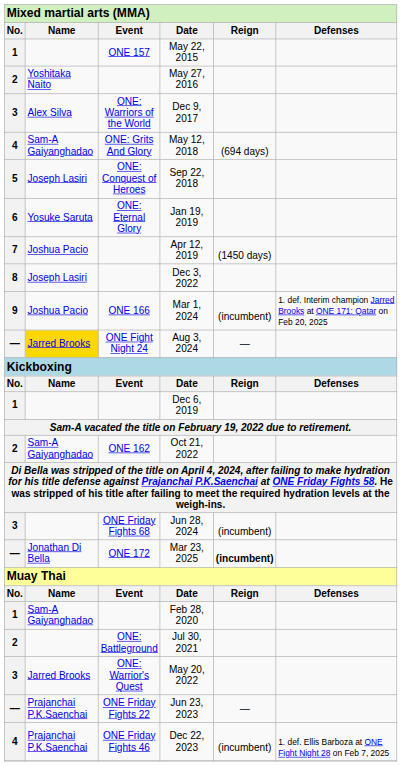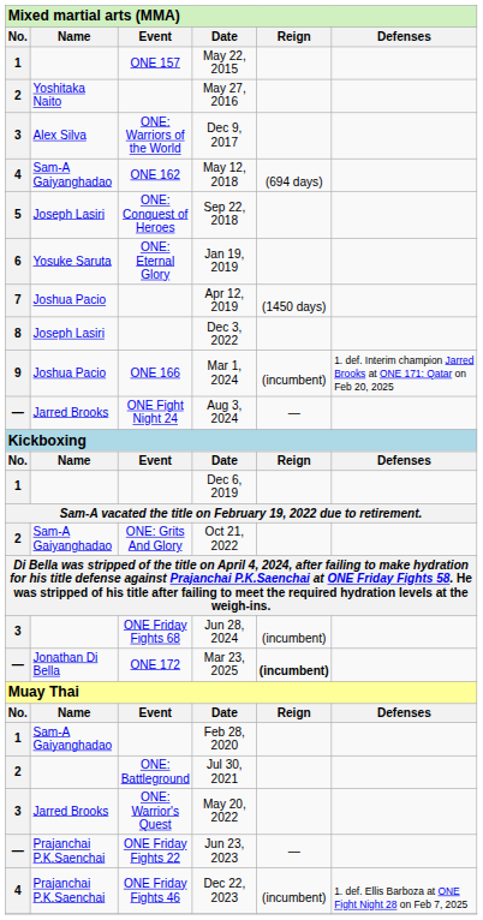May 12, 2018 | column 3: ONE: Grits And Glory -> ONE 162
Aug 3, 2024 | column 2: gold background -> no background
Oct 21, 2022 | column 3: ONE 162 -> ONE: Grits And Glory
